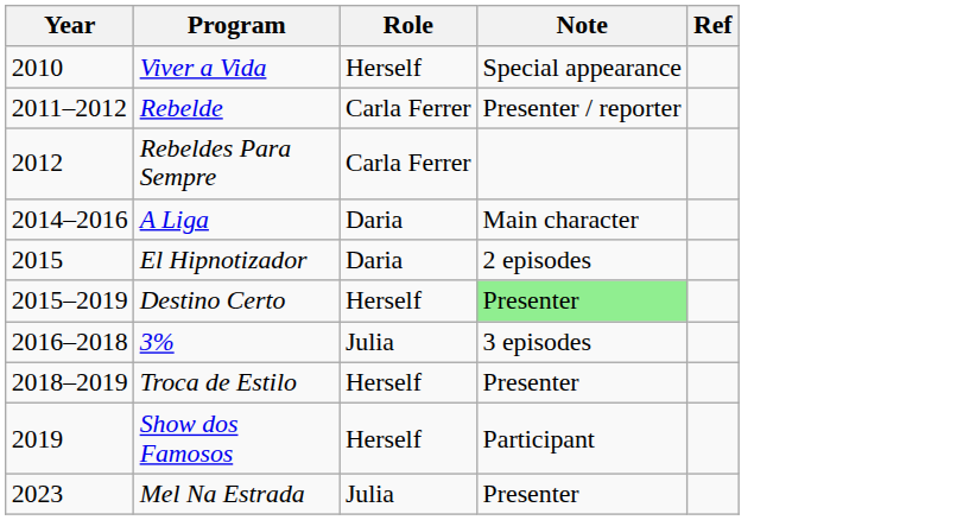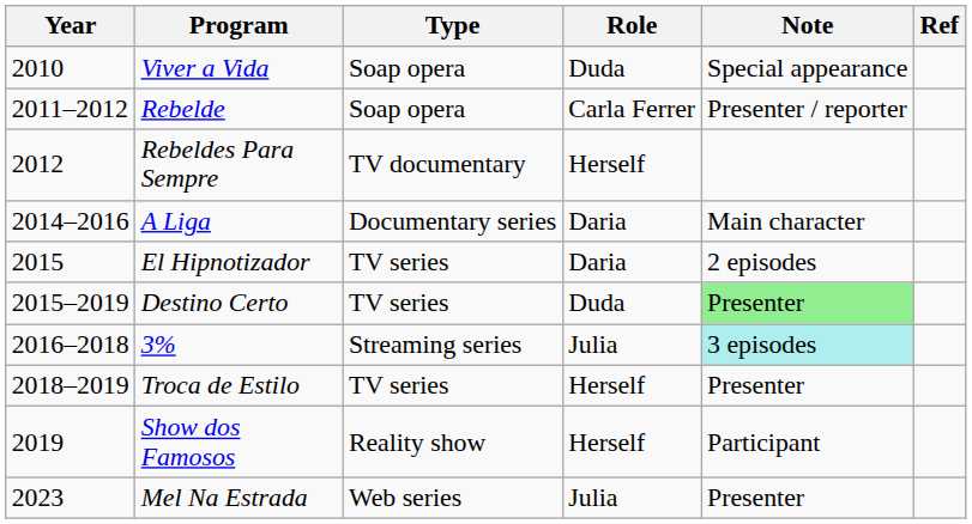+ column: Type | Soap opera | Soap opera | TV documentary | Documentary series | TV series | TV series | Streaming series | TV series | Reality show | Web series
Viver a Vida | Role: Herself -> Duda
Rebeldes Para Sempre | Role: Carla Ferrer -> Herself
Destino Certo | Role: Herself -> Duda
3% | Note: no background -> paleturquoise background
